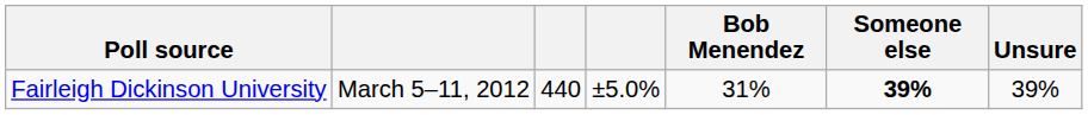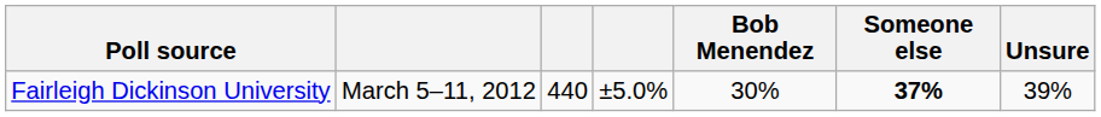Fairleigh Dickinson University | Bob Menendez: 31% -> 30%
Fairleigh Dickinson University | Someone else: 39% -> 37%
